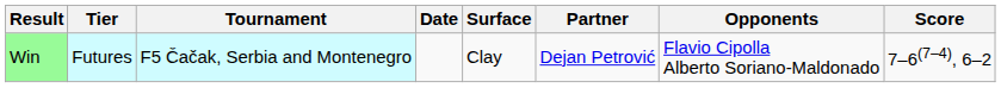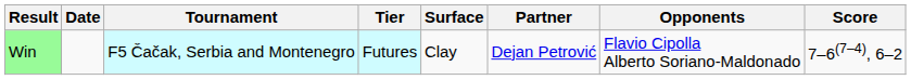columns swapped: Date <-> Tier
